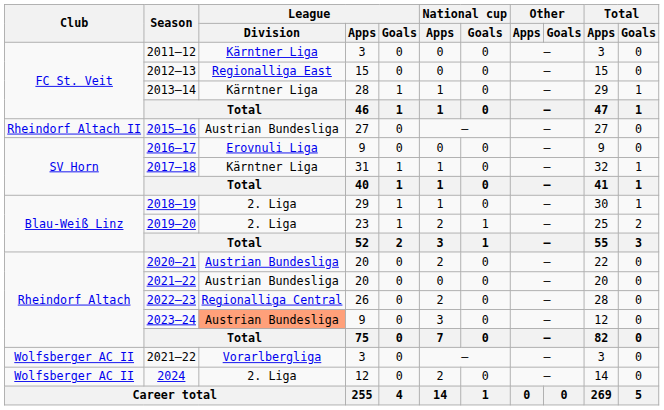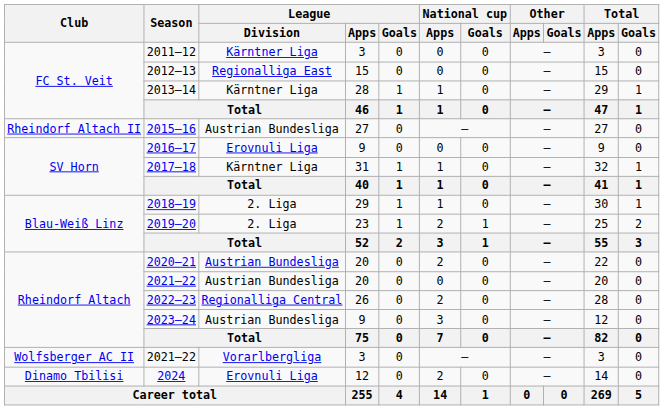2023–24 | League / Division: lightsalmon background -> no background
2024 | Club: Wolfsberger AC II -> Dinamo Tbilisi
2024 | League / Division: 2. Liga -> Erovnuli Liga
